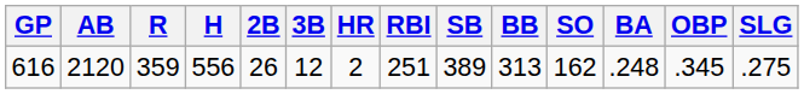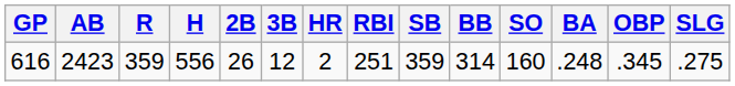616 | AB: 2120 -> 2423
616 | SB: 389 -> 359
616 | BB: 313 -> 314
616 | SO: 162 -> 160
